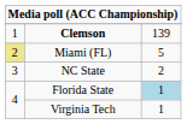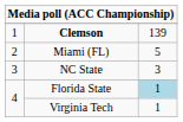Miami (FL) | column 1: khaki background -> no background
NC State | column 3: 2 -> 3
